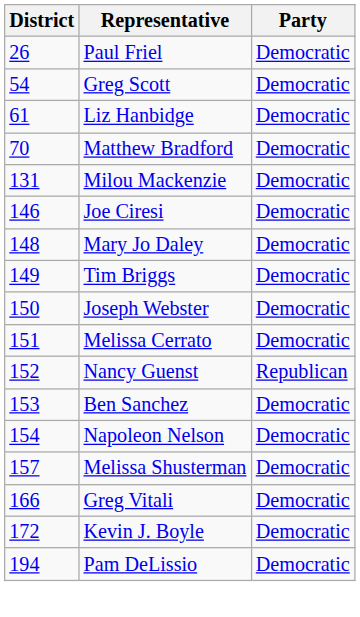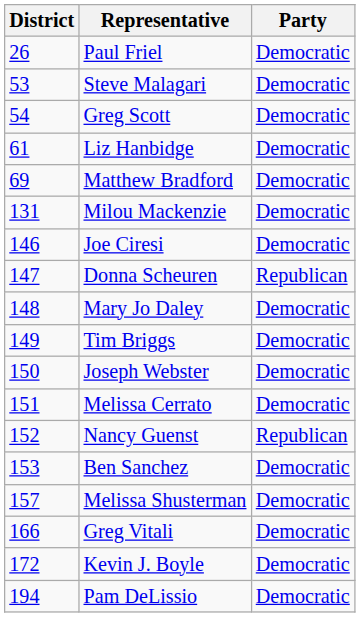+ row: 53 | Steve Malagari | Democratic
Matthew Bradford | District: 70 -> 69
+ row: 147 | Donna Scheuren | Republican
- row: 154 | Napoleon Nelson | Democratic
